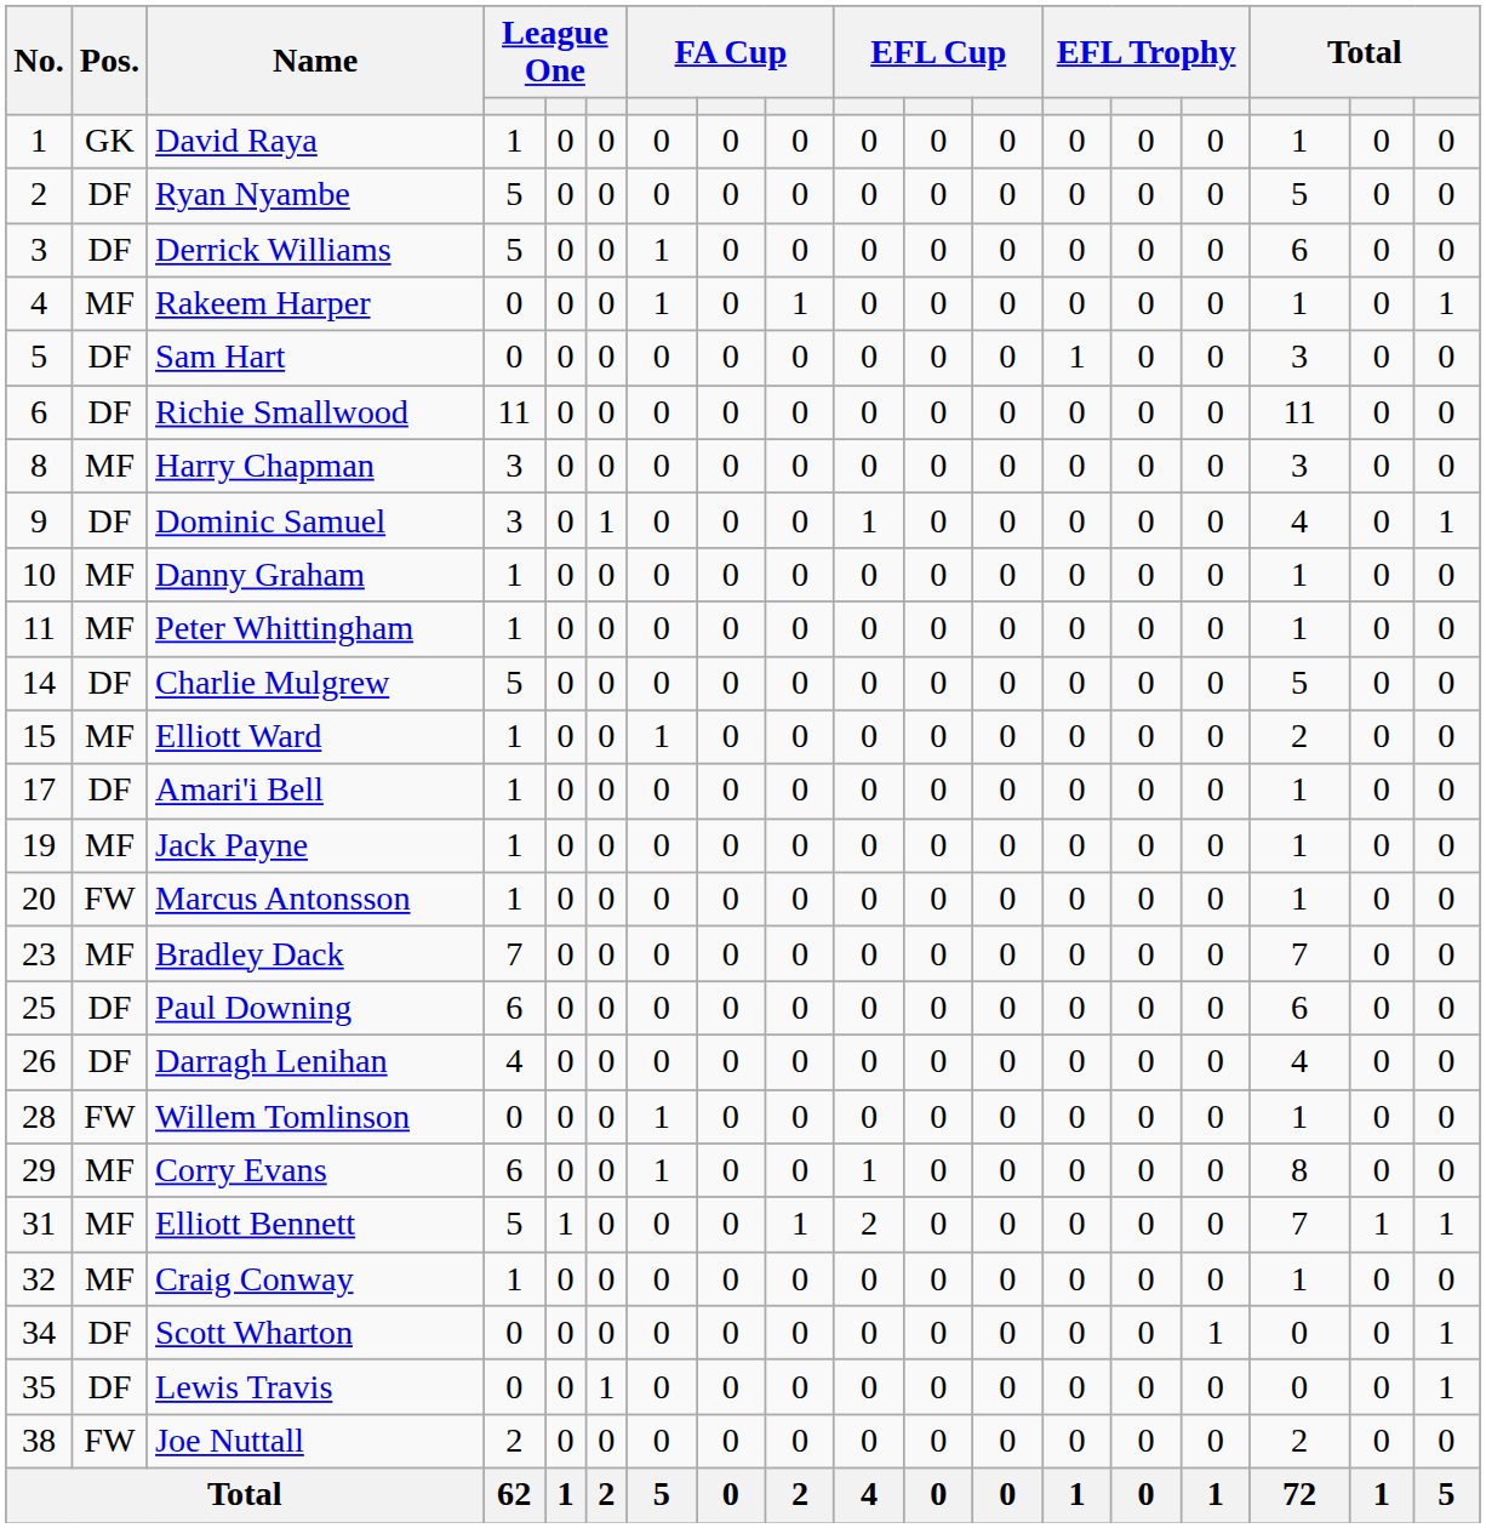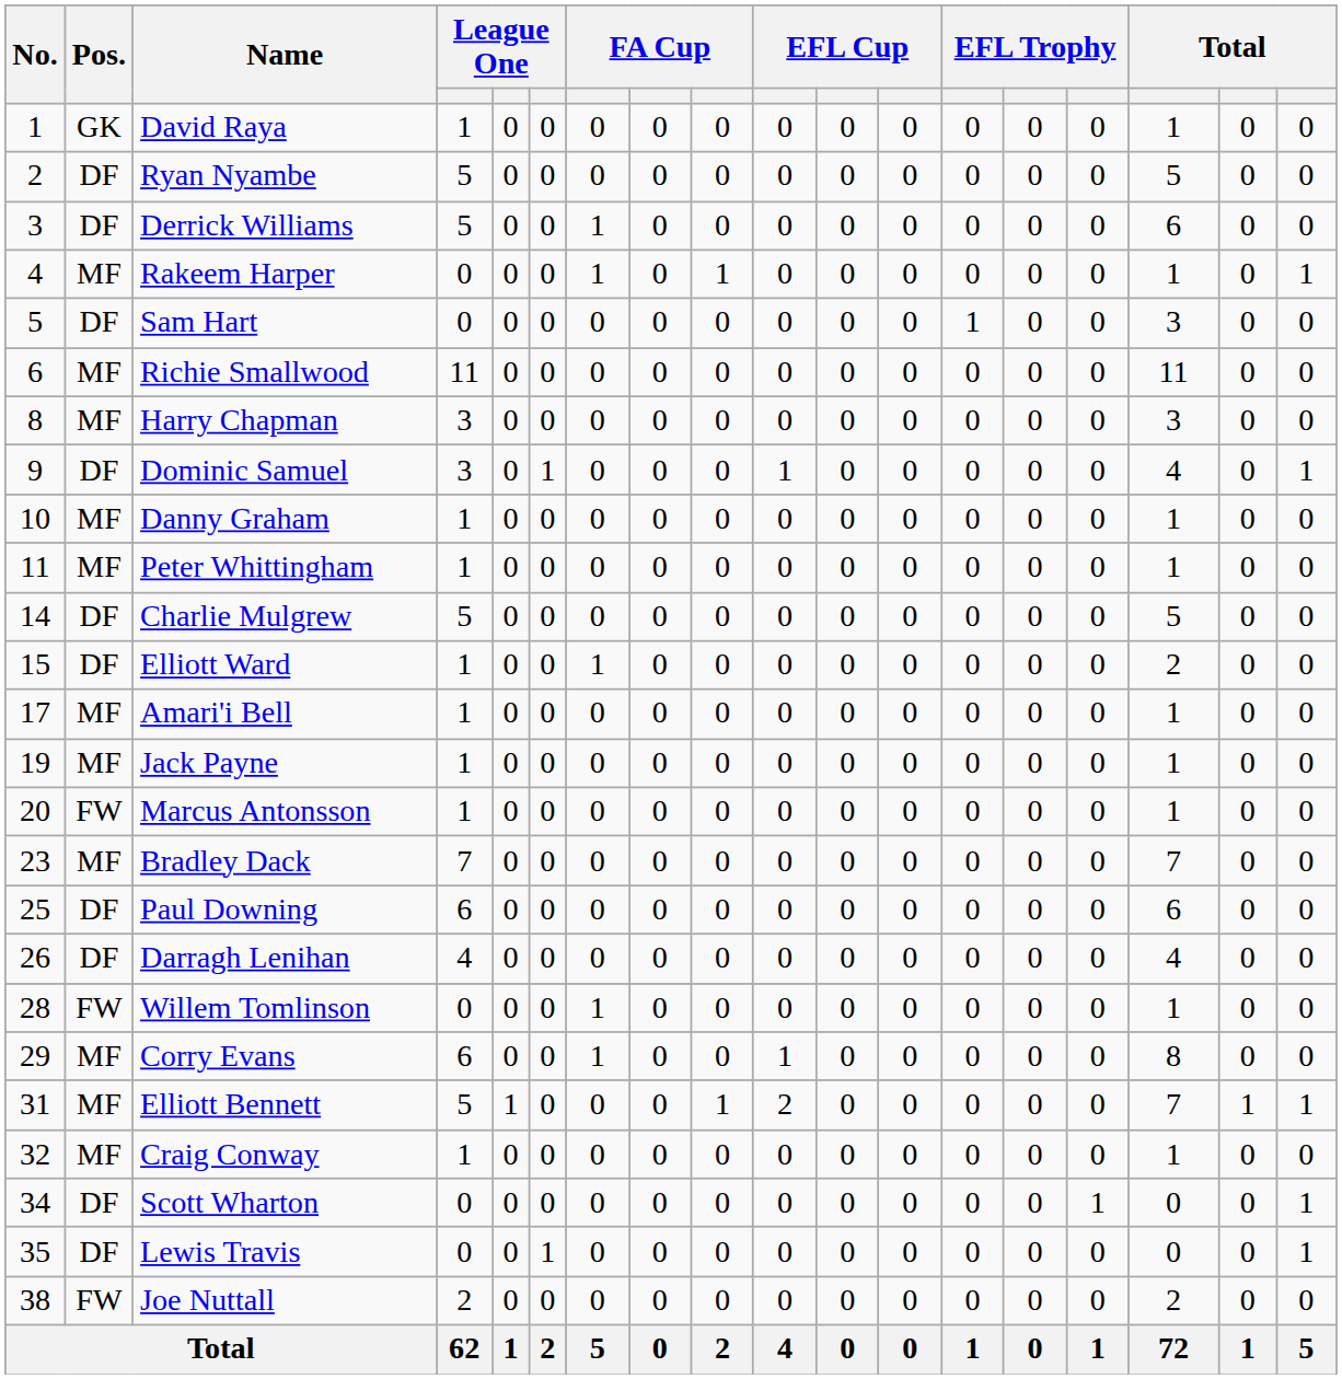Richie Smallwood | Pos.: DF -> MF
Elliott Ward | Pos.: MF -> DF
Amari'i Bell | Pos.: DF -> MF
